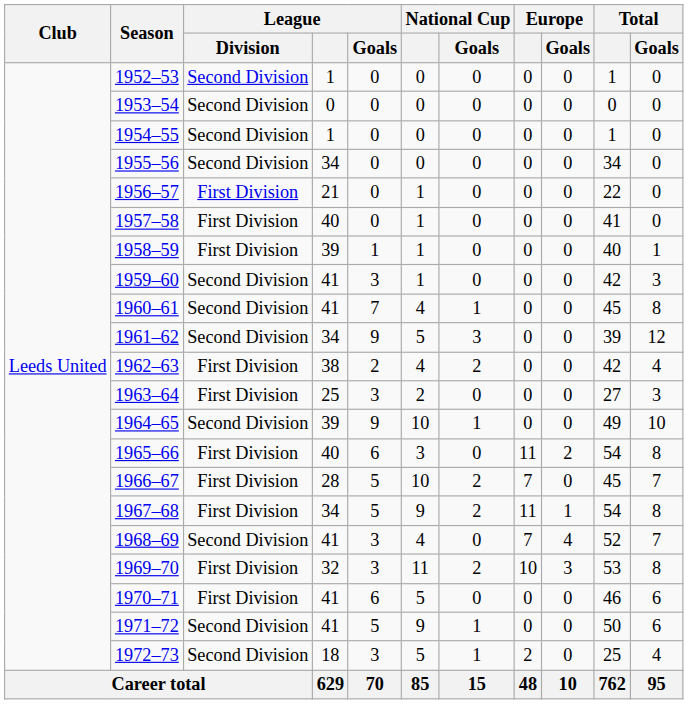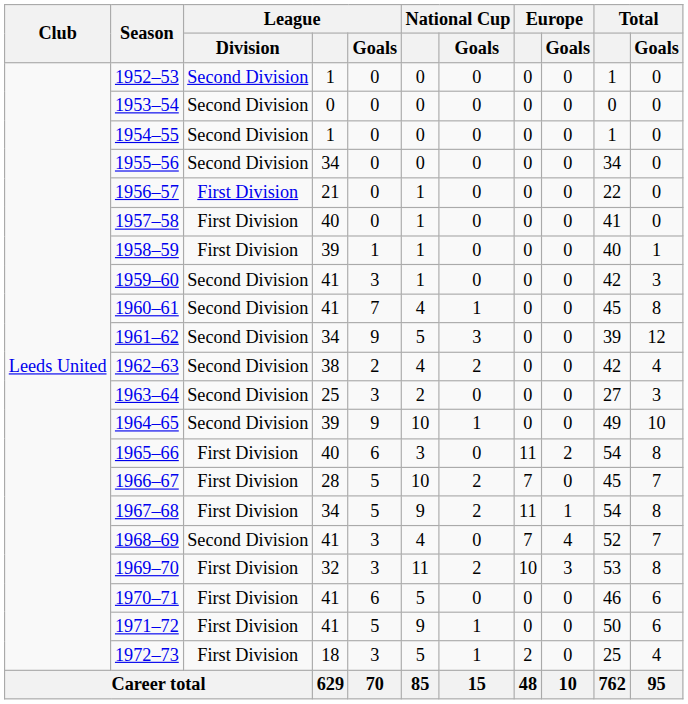1962–63 | League / Division: First Division -> Second Division
1963–64 | League / Division: First Division -> Second Division
1971–72 | League / Division: Second Division -> First Division
1972–73 | League / Division: Second Division -> First Division
